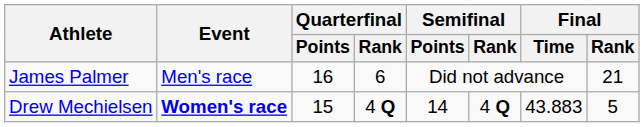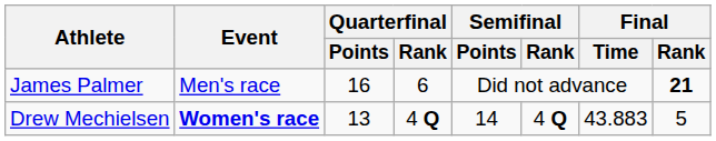James Palmer | Final / Rank: normal -> bold
Drew Mechielsen | Quarterfinal / Points: 15 -> 13
